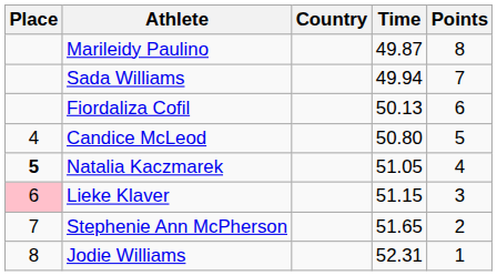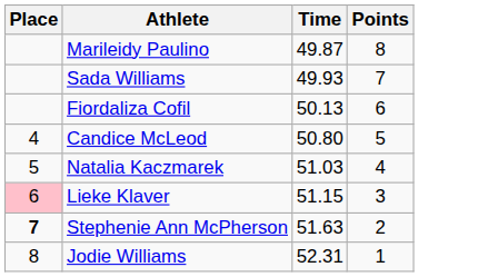- column: Country
Sada Williams | Time: 49.94 -> 49.93
Natalia Kaczmarek | Place: bold -> normal
Natalia Kaczmarek | Time: 51.05 -> 51.03
Stephenie Ann McPherson | Place: normal -> bold
Stephenie Ann McPherson | Time: 51.65 -> 51.63
